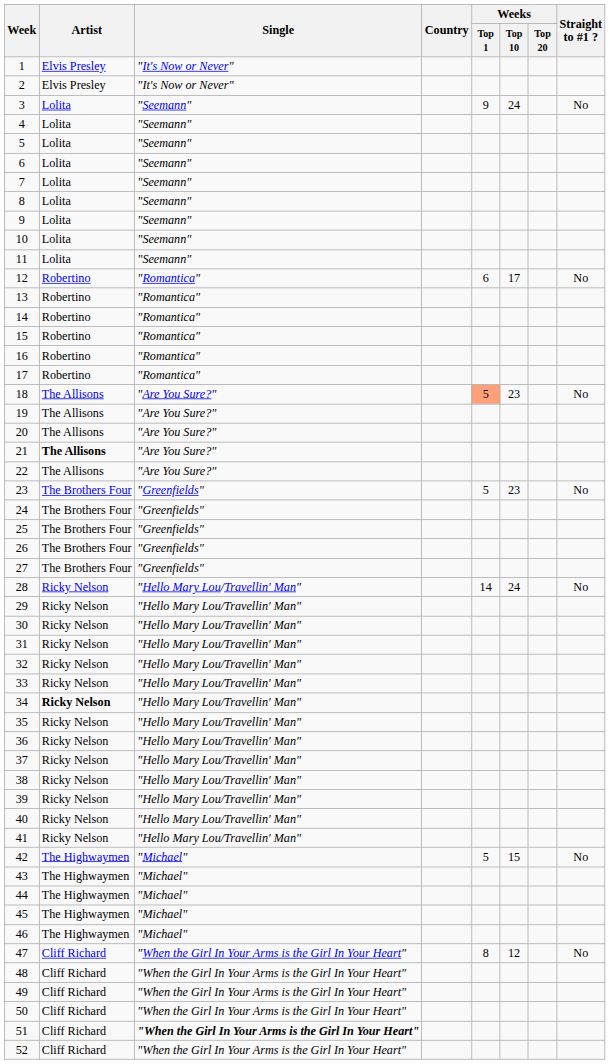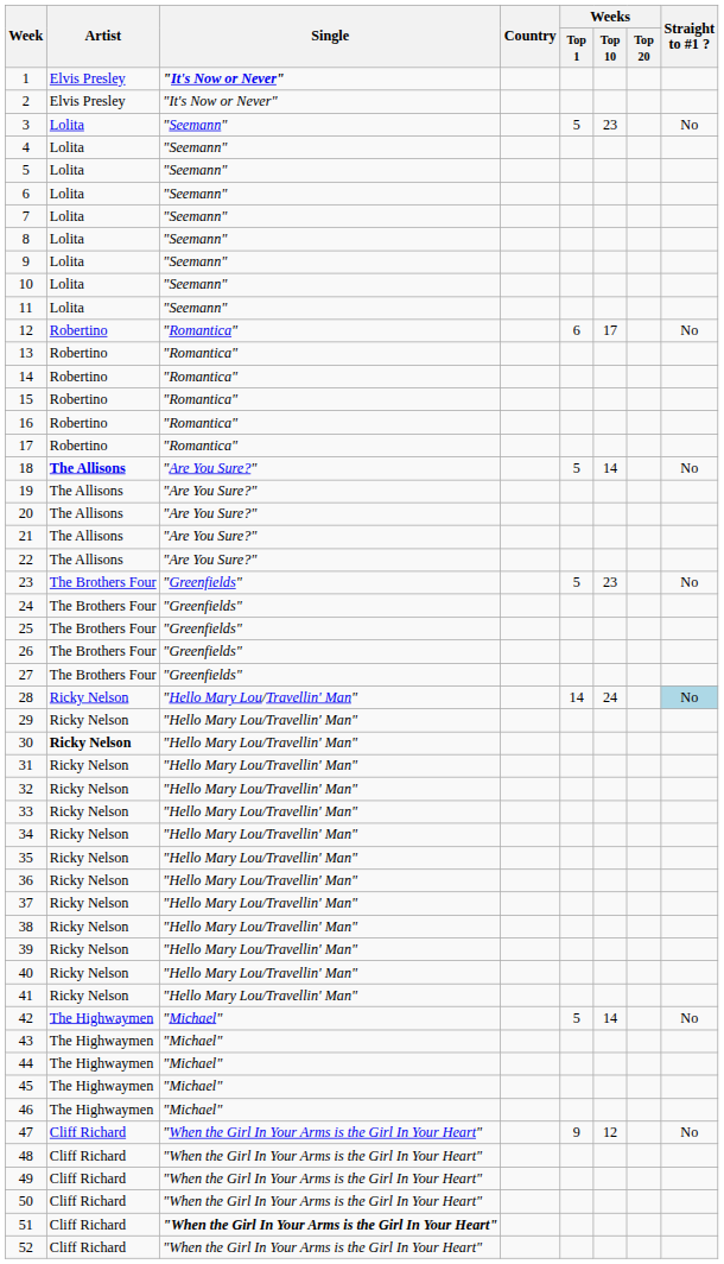1 | Single: normal -> bold
3 | Weeks / Top 1: 9 -> 5
3 | Weeks / Top 10: 24 -> 23
18 | Artist: normal -> bold
18 | Weeks / Top 1: lightsalmon background -> no background
18 | Weeks / Top 10: 23 -> 14
21 | Artist: bold -> normal
28 | Straight to #1 ?: no background -> lightblue background
30 | Artist: normal -> bold
34 | Artist: bold -> normal
42 | Weeks / Top 10: 15 -> 14
47 | Weeks / Top 1: 8 -> 9
